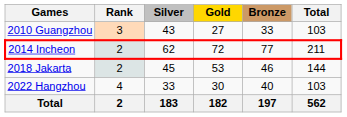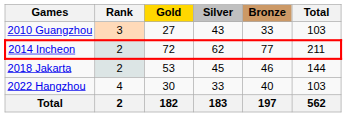columns swapped: Gold <-> Silver
